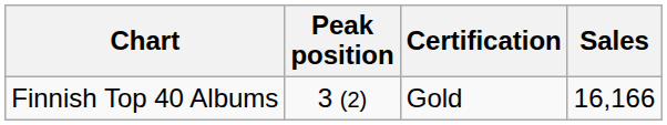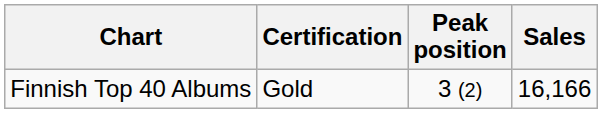columns swapped: Peak position <-> Certification
